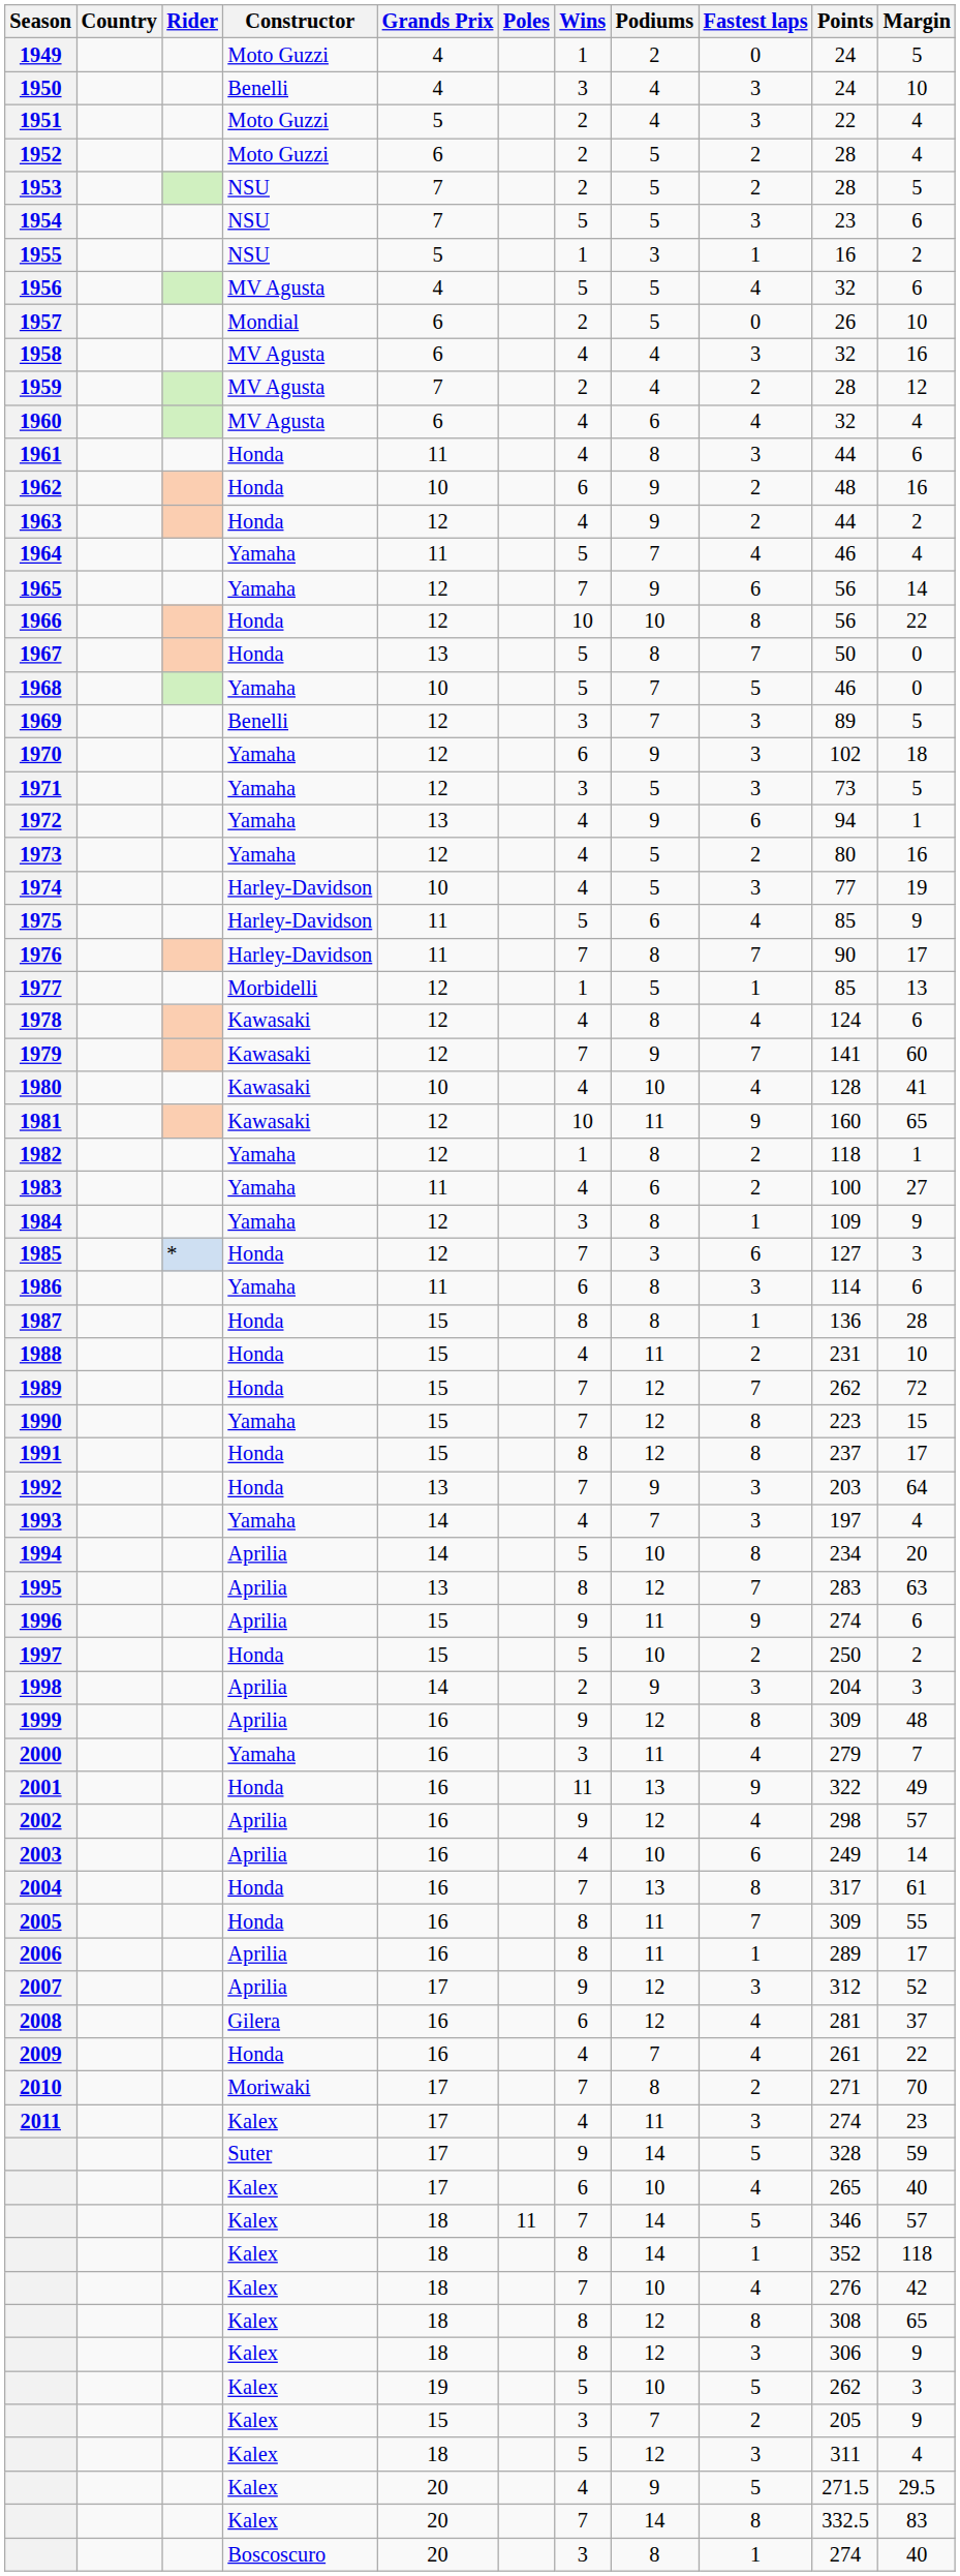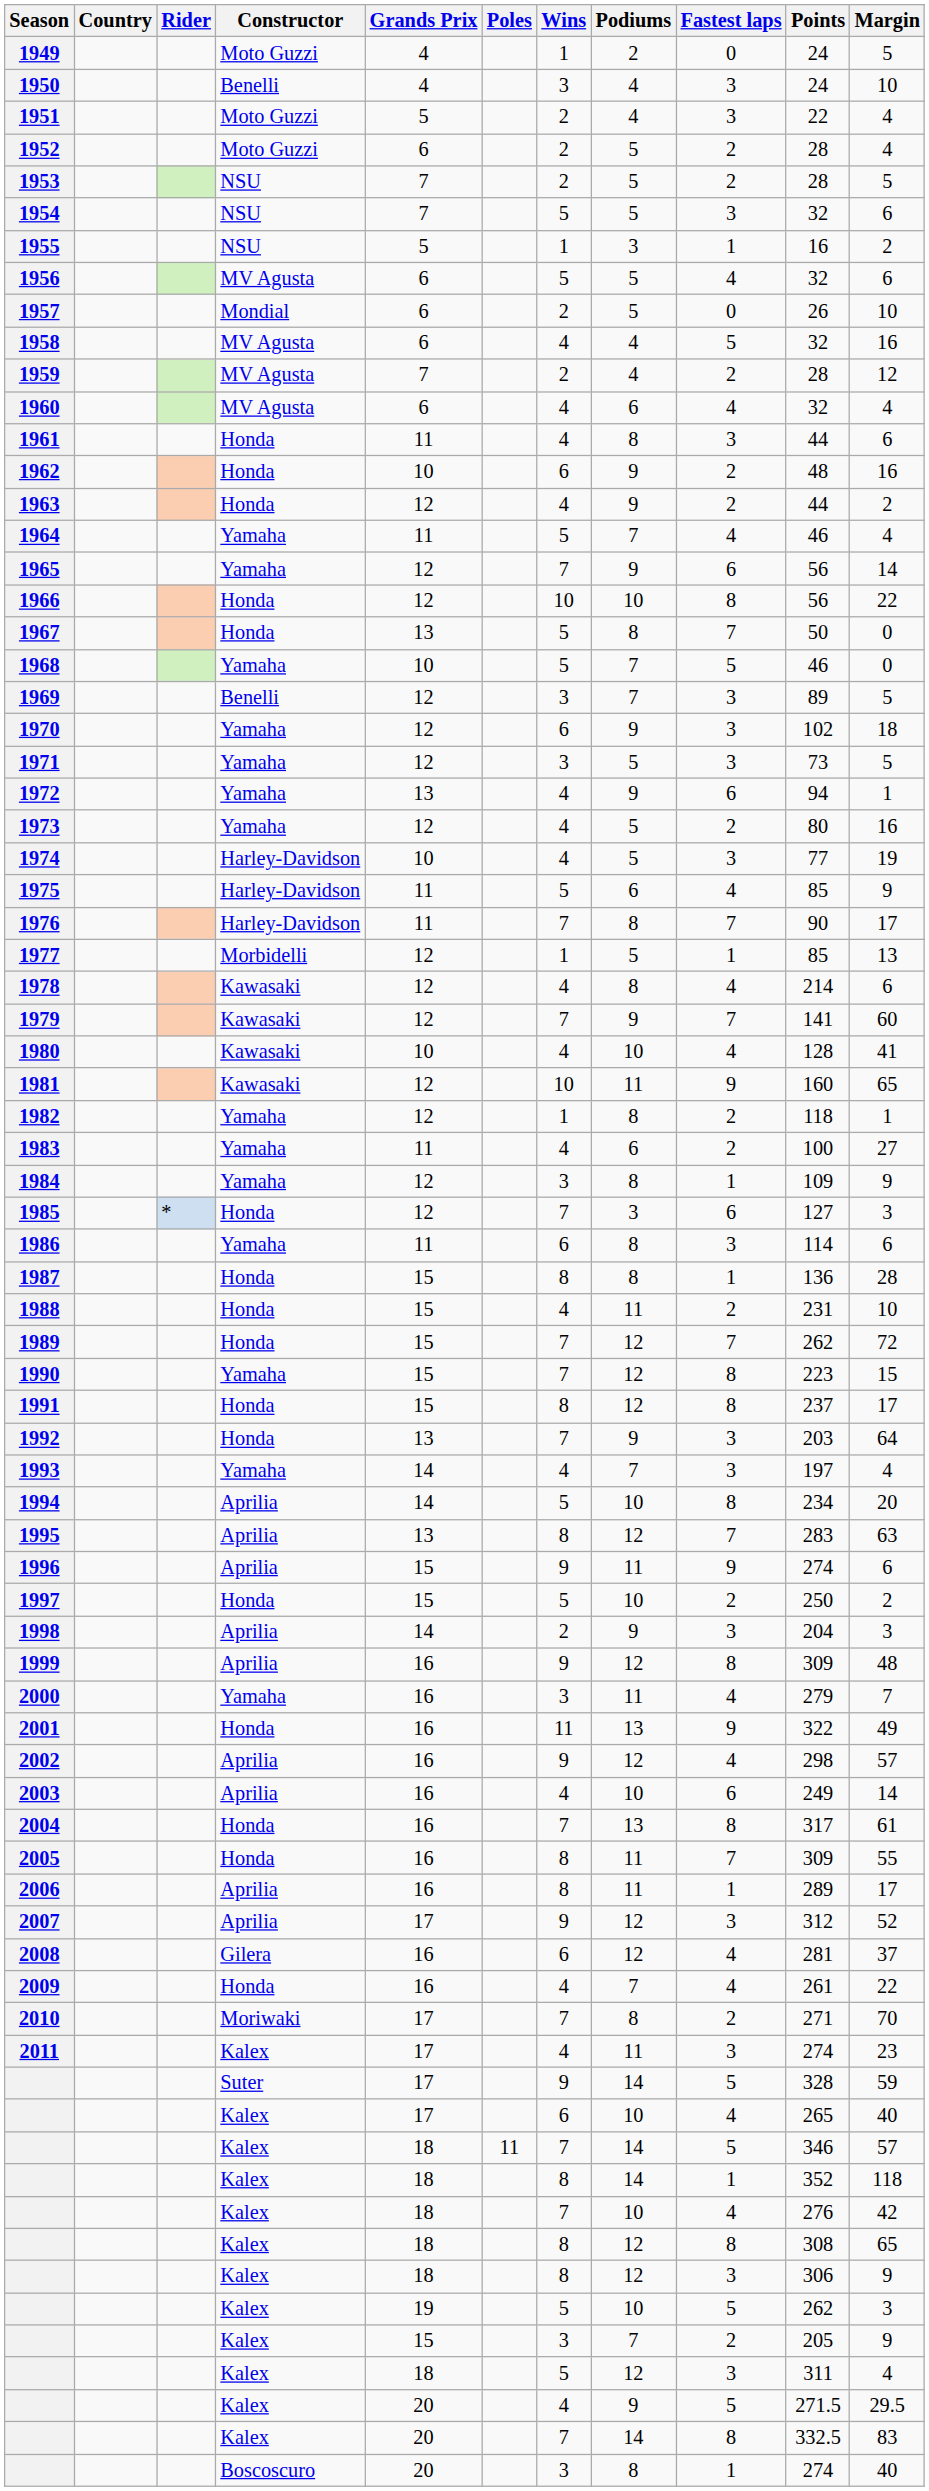1954 | Points: 23 -> 32
1956 | Grands Prix: 4 -> 6
1958 | Fastest laps: 3 -> 5
1978 | Points: 124 -> 214
